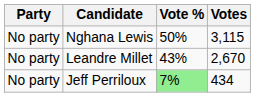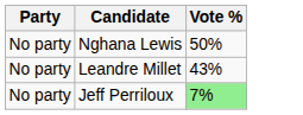- column: Votes | 3,115 | 2,670 | 434
